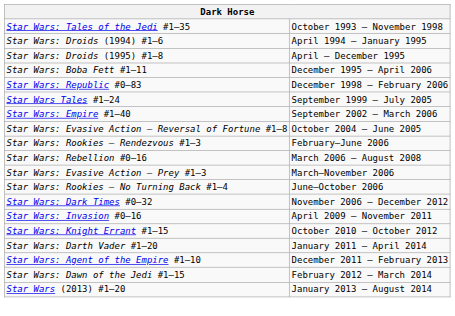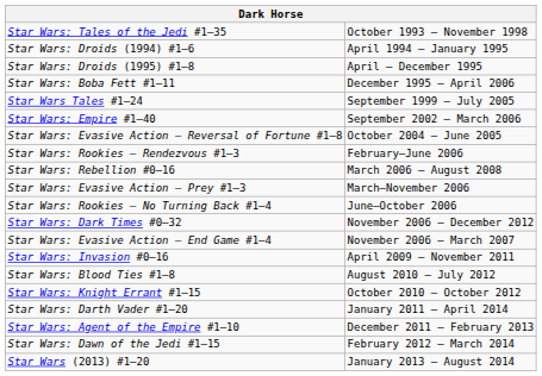- row: Star Wars: Republic #0–83 | December 1998 – February 2006
+ row: Star Wars: Evasive Action – End Game #1–4 | November 2006 – March 2007
+ row: Star Wars: Blood Ties #1–8 | August 2010 – July 2012
